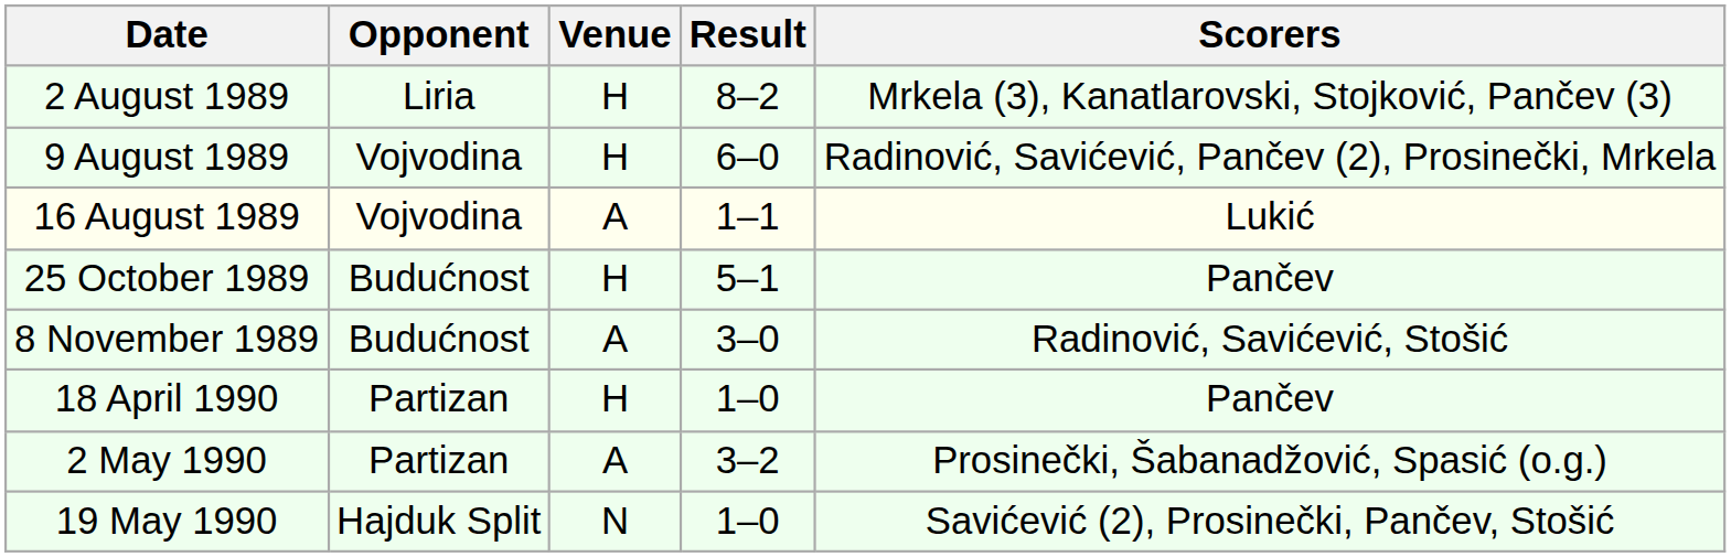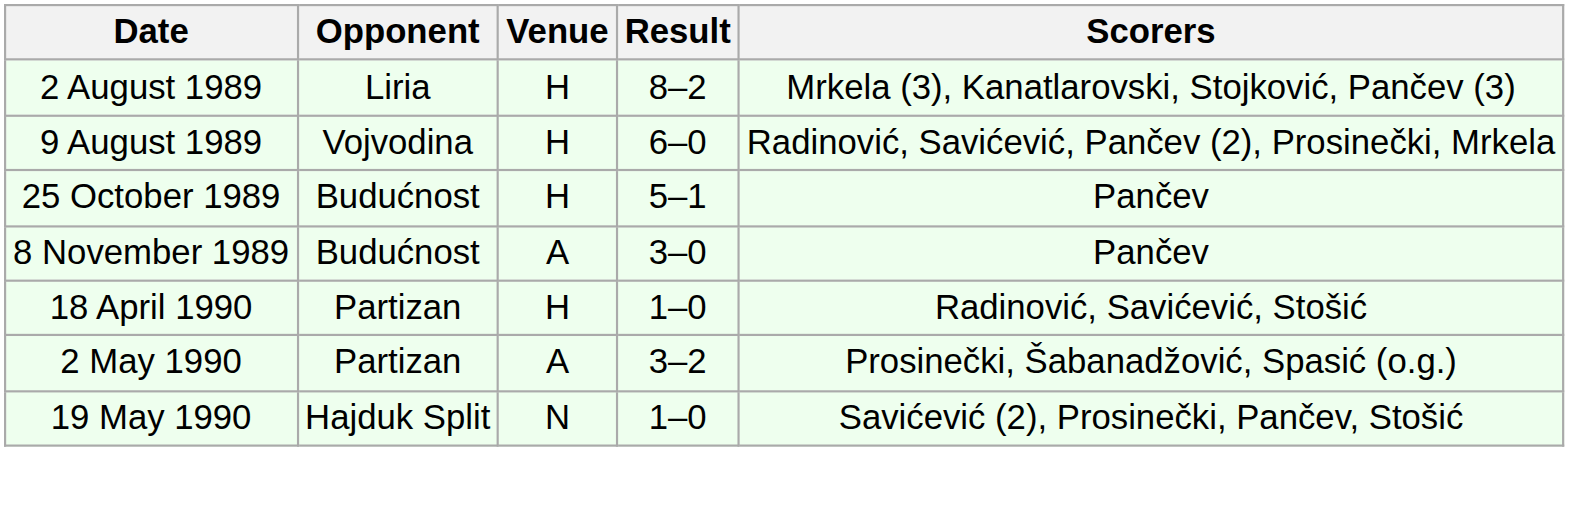- row: 16 August 1989 | Vojvodina | A | 1–1 | Lukić
8 November 1989 | Scorers: Radinović, Savićević, Stošić -> Pančev
18 April 1990 | Scorers: Pančev -> Radinović, Savićević, Stošić
